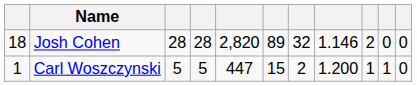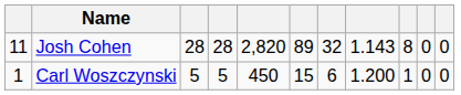Josh Cohen | column 1: 18 -> 11
Josh Cohen | column 8: 1.146 -> 1.143
Josh Cohen | column 9: 2 -> 8
Carl Woszczynski | column 5: 447 -> 450
Carl Woszczynski | column 7: 2 -> 6
Carl Woszczynski | column 10: 1 -> 0
